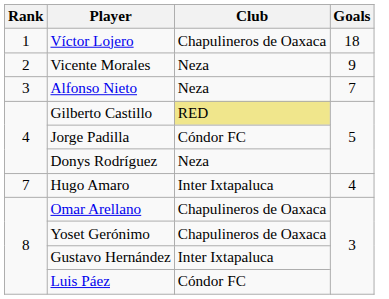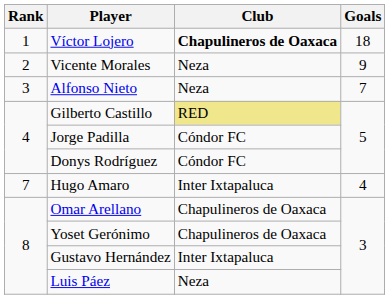Víctor Lojero | Club: normal -> bold
Donys Rodríguez | Club: Neza -> Cóndor FC
Luis Páez | Club: Cóndor FC -> Neza
